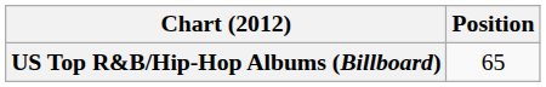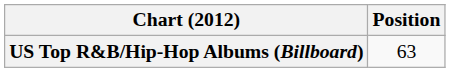US Top R&B/Hip-Hop Albums (Billboard) | Position: 65 -> 63
